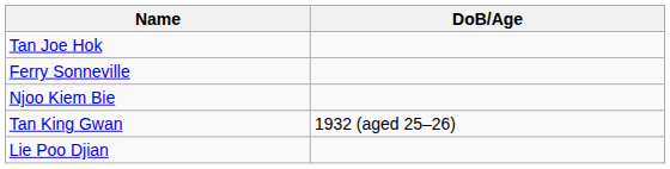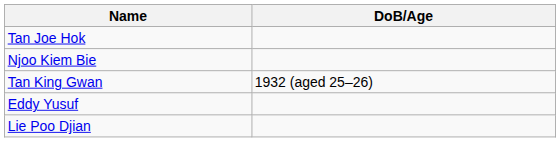- row: Ferry Sonneville
+ row: Eddy Yusuf
